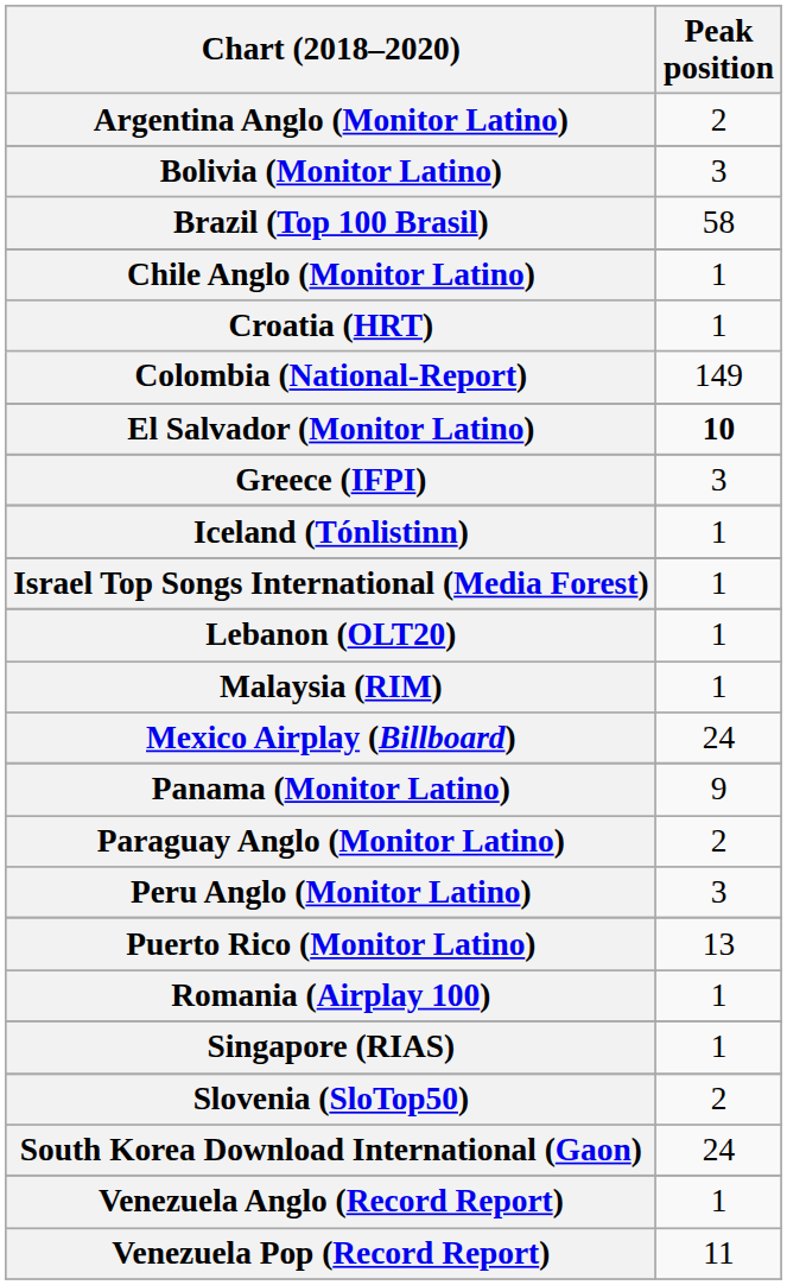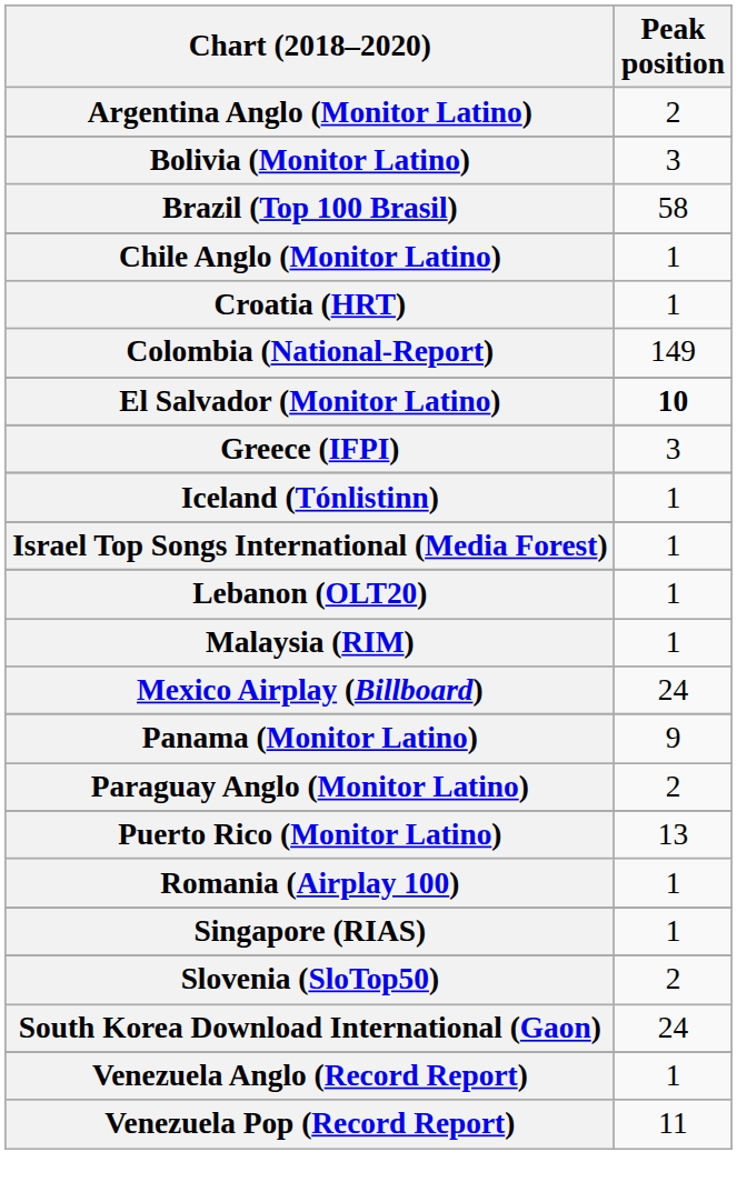- row: Peru Anglo (Monitor Latino) | 3
